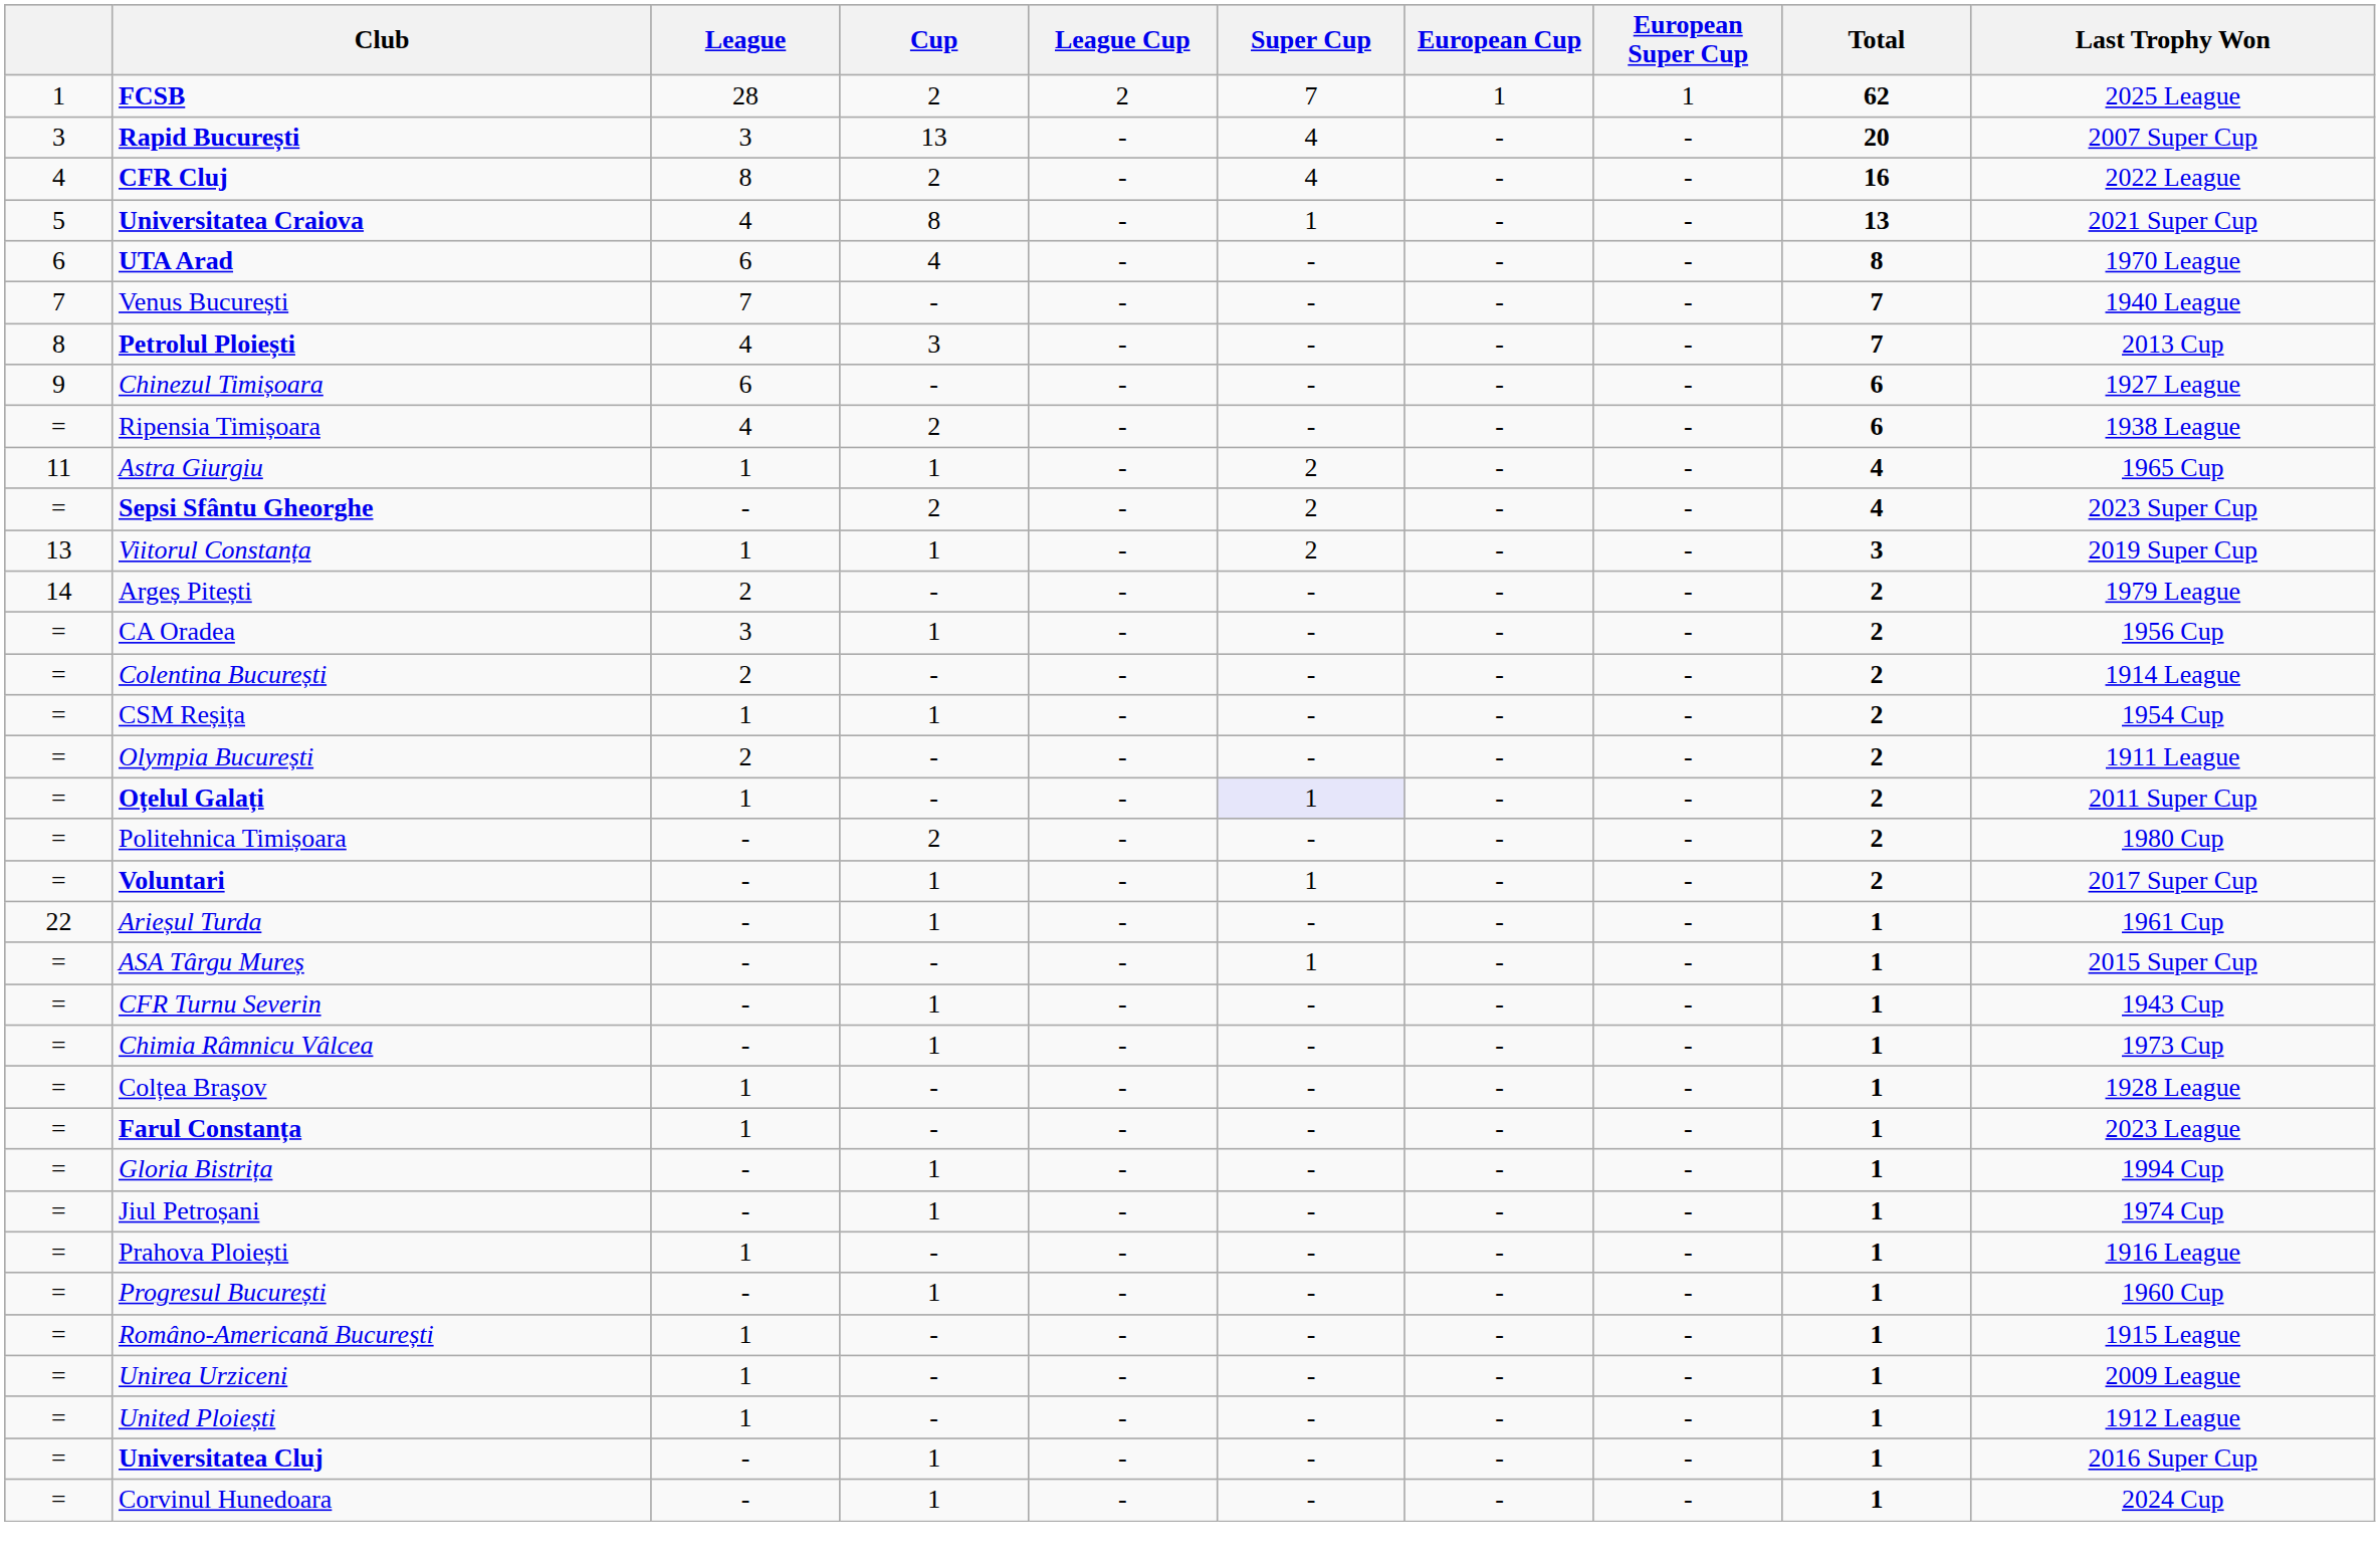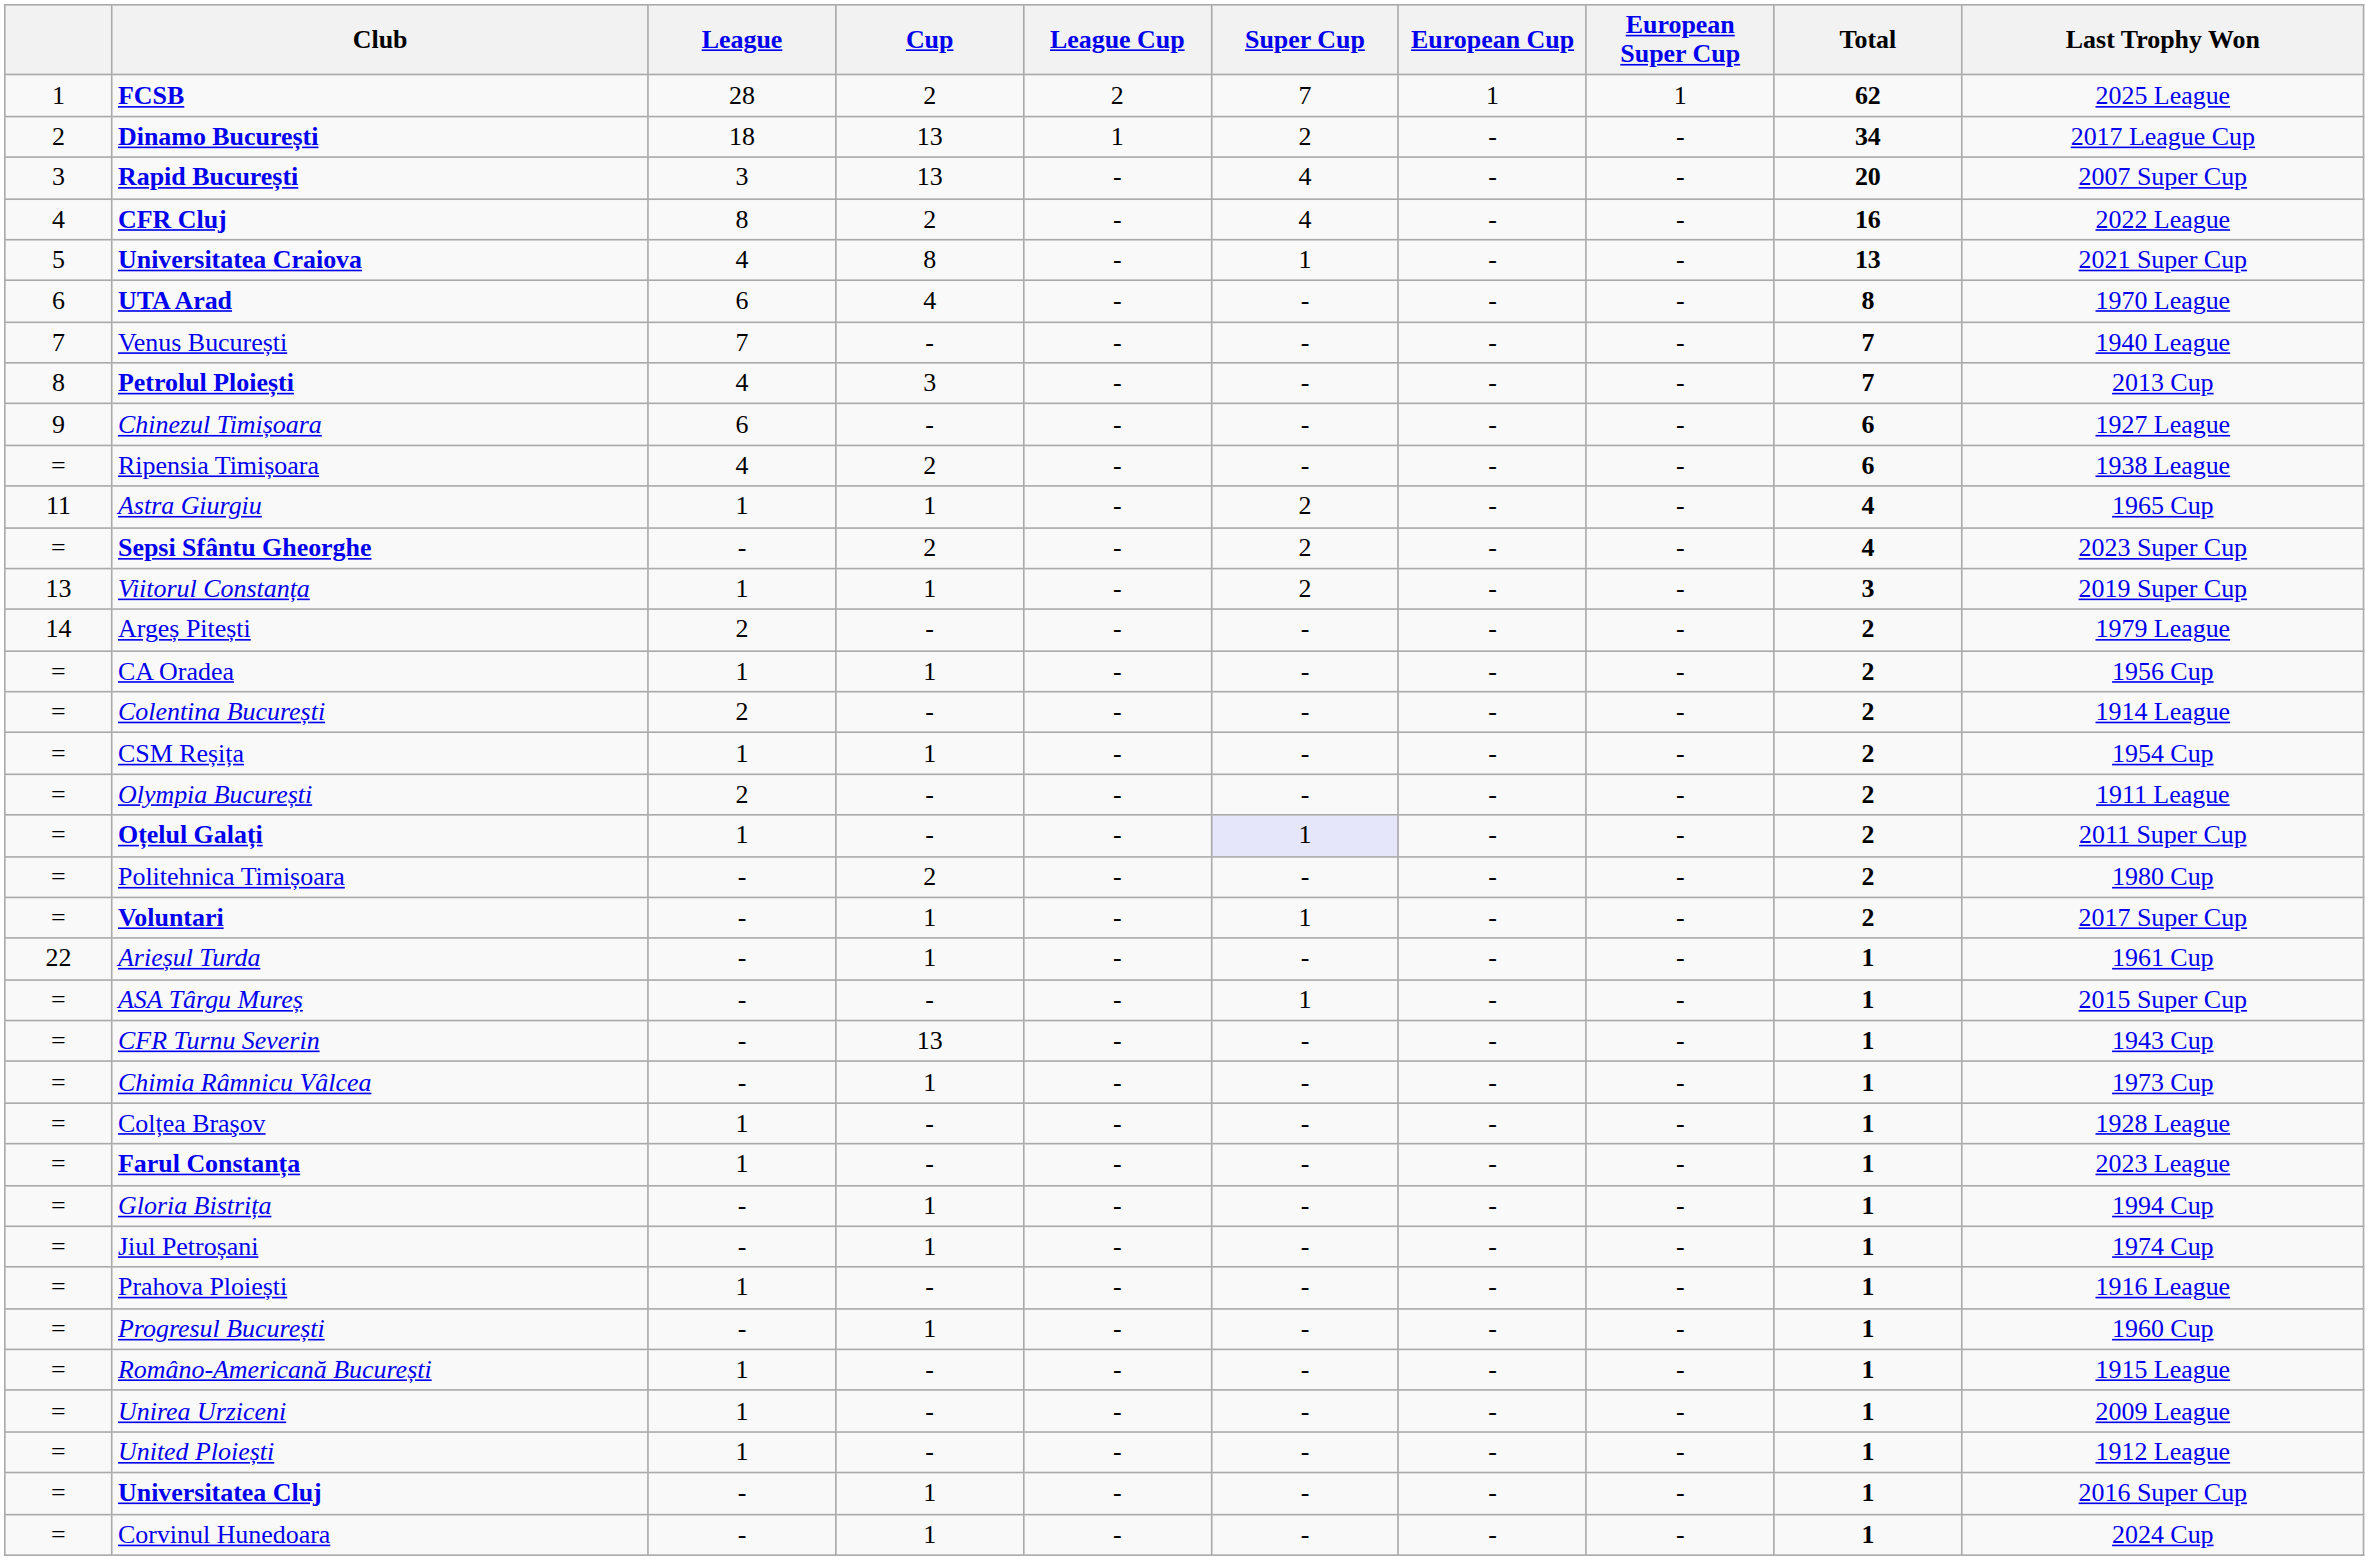+ row: 2 | Dinamo București | 18 | 13 | 1 | 2 | - | - | 34 | 2017 League Cup
CA Oradea | League: 3 -> 1
CFR Turnu Severin | Cup: 1 -> 13
